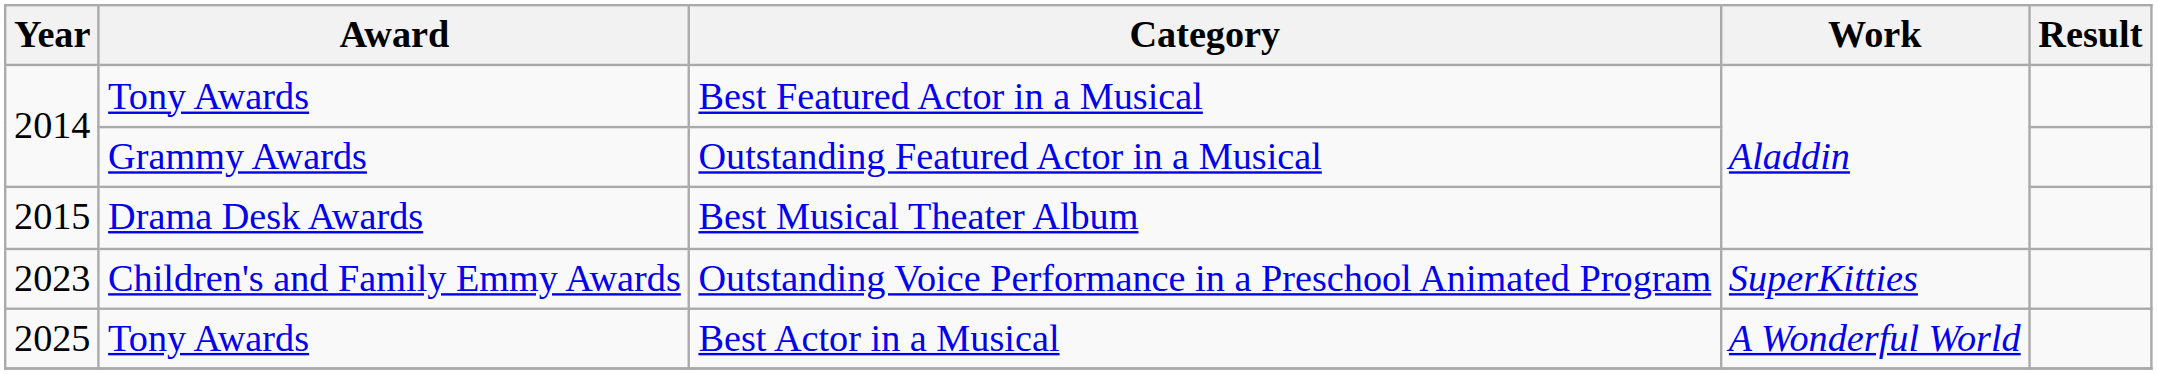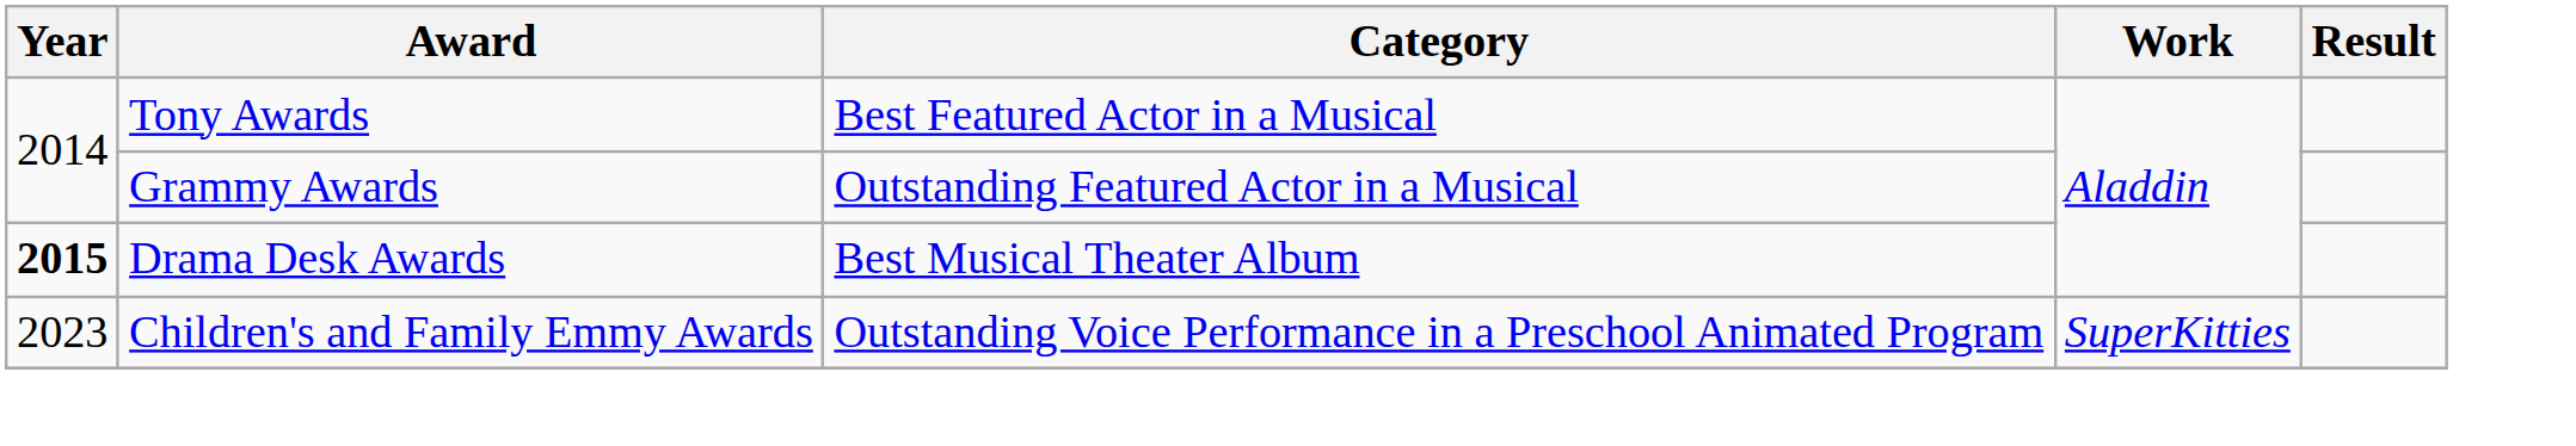Best Musical Theater Album | Year: normal -> bold
- row: 2025 | Tony Awards | Best Actor in a Musical | A Wonderful World
